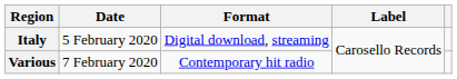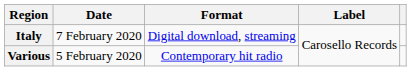Italy | Date: 5 February 2020 -> 7 February 2020
Various | Date: 7 February 2020 -> 5 February 2020
